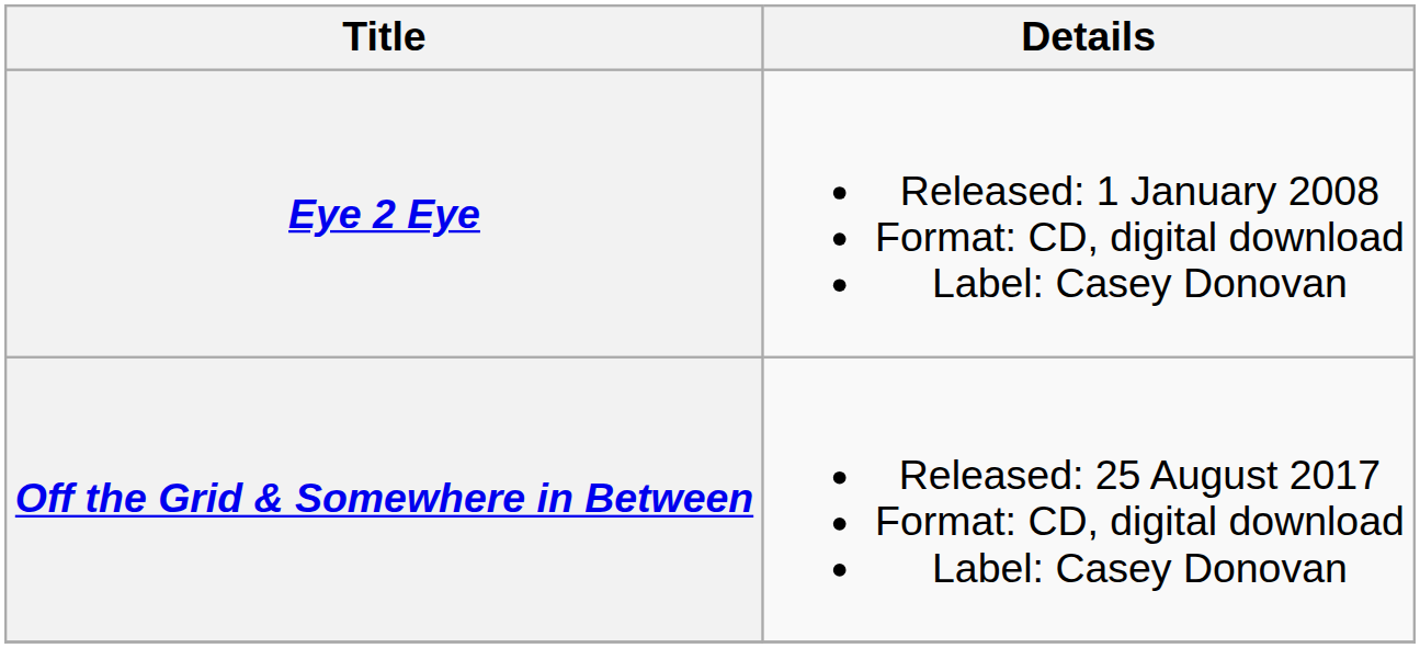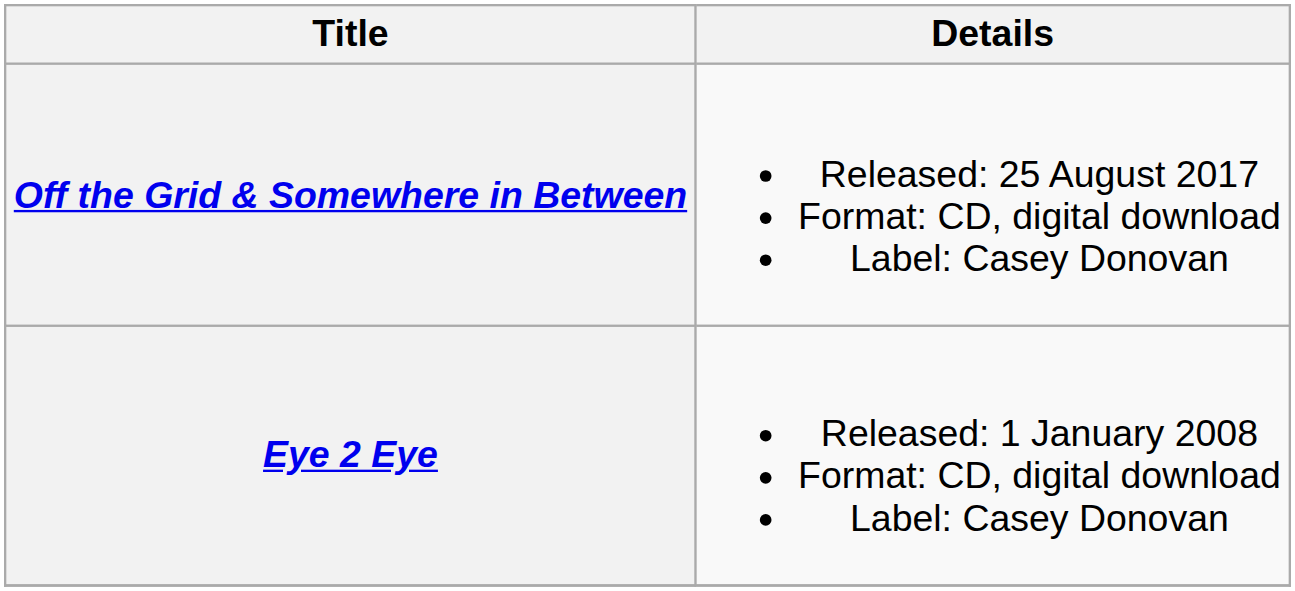rows swapped: Eye 2 Eye <-> Off the Grid & Somewhere in Between
